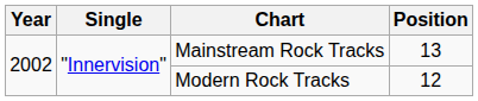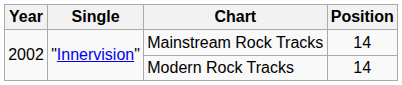Mainstream Rock Tracks | Position: 13 -> 14
Modern Rock Tracks | Position: 12 -> 14
